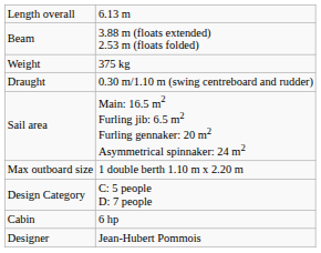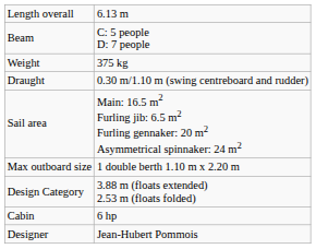Beam | column 2: 3.88 m (floats extended) 2.53 m (floats folded) -> C: 5 people D: 7 people
Design Category | column 2: C: 5 people D: 7 people -> 3.88 m (floats extended) 2.53 m (floats folded)
